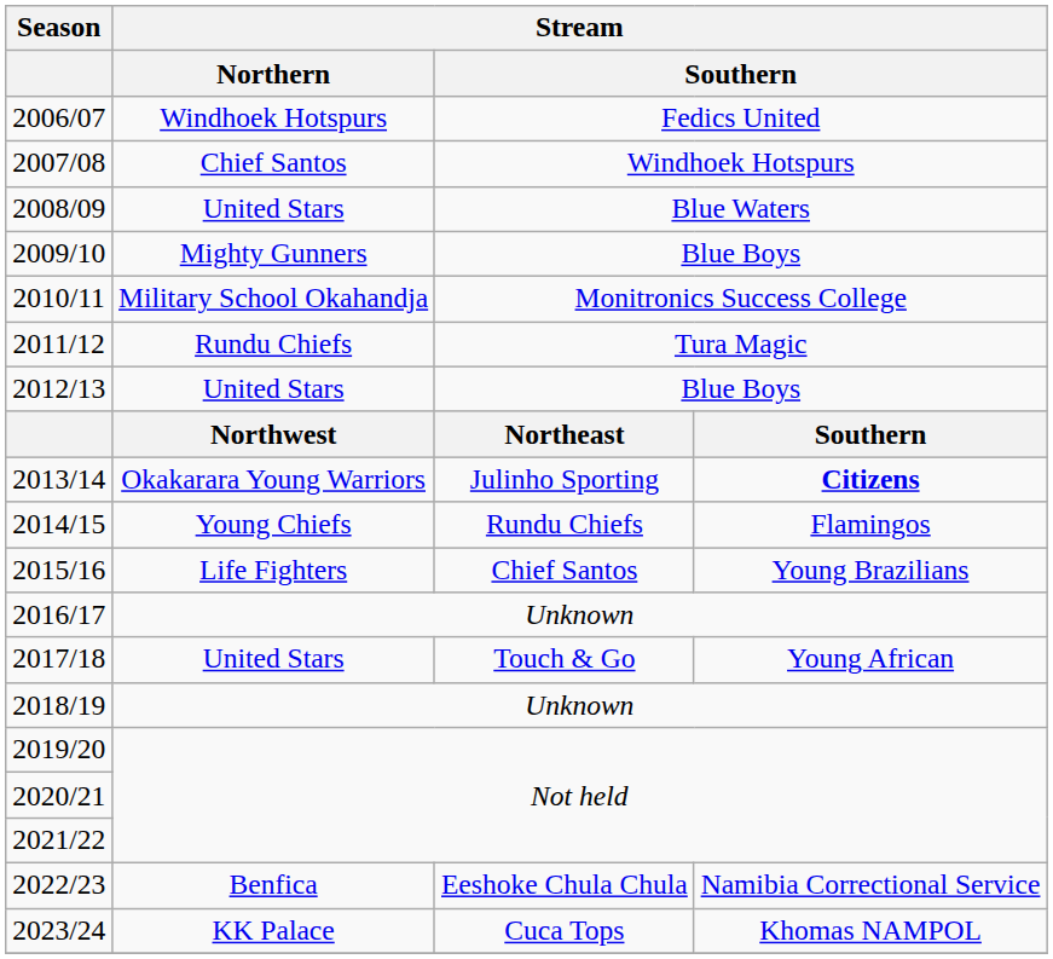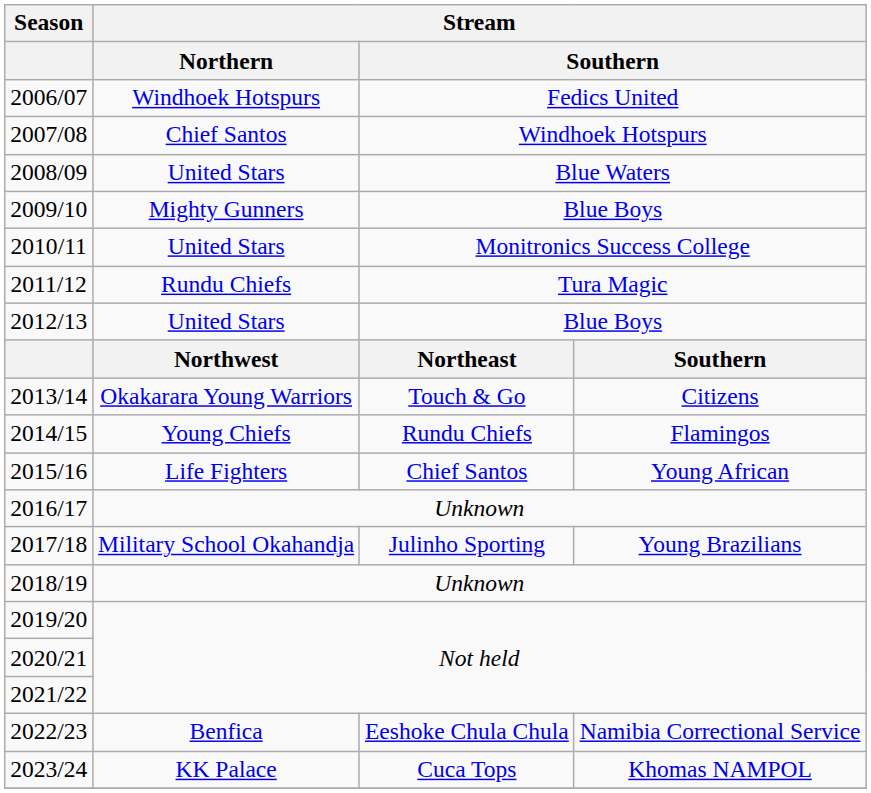2010/11 | Stream / Northern: Military School Okahandja -> United Stars
2013/14 | column 3: Julinho Sporting -> Touch & Go
2013/14 | column 4: bold -> normal
2015/16 | column 4: Young Brazilians -> Young African
2017/18 | Stream / Northern: United Stars -> Military School Okahandja
2017/18 | column 3: Touch & Go -> Julinho Sporting
2017/18 | column 4: Young African -> Young Brazilians
